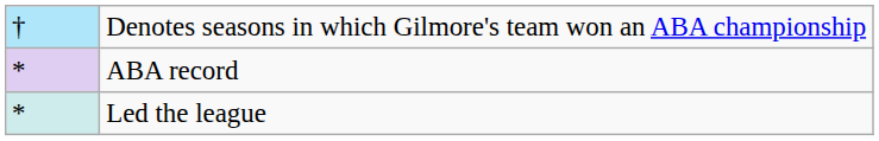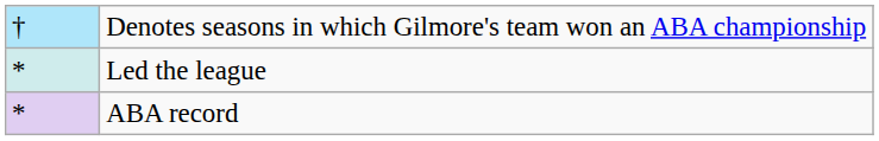rows swapped: Led the league <-> ABA record
